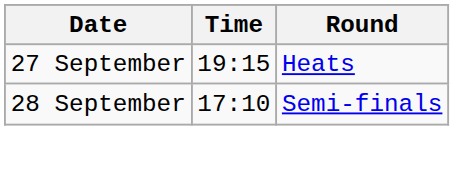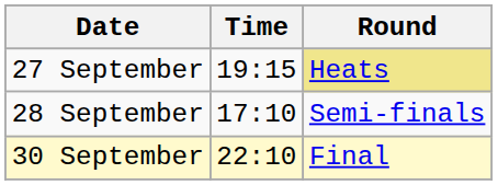27 September | Round: no background -> khaki background
+ row: 30 September | 22:10 | Final
